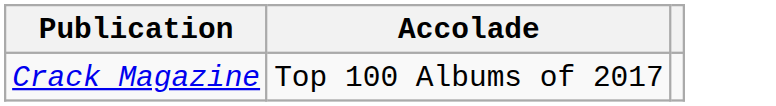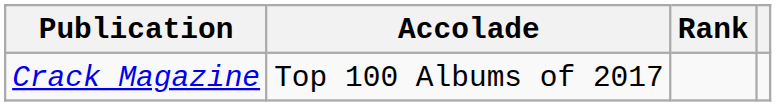+ column: Rank
